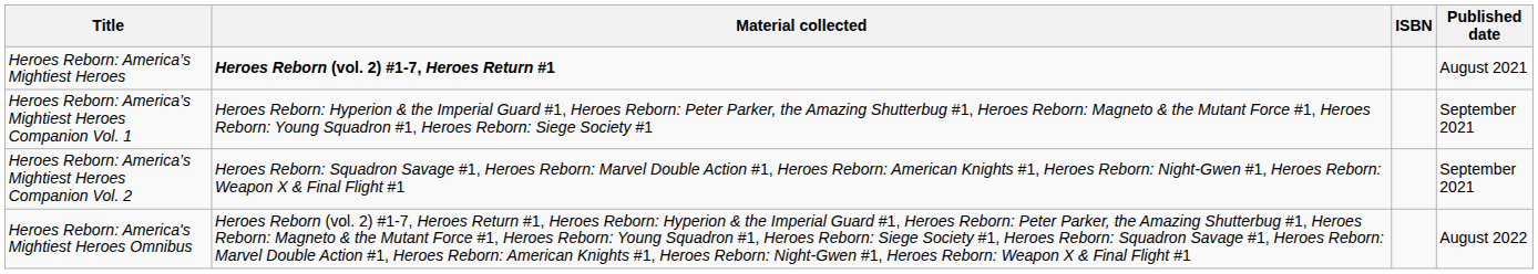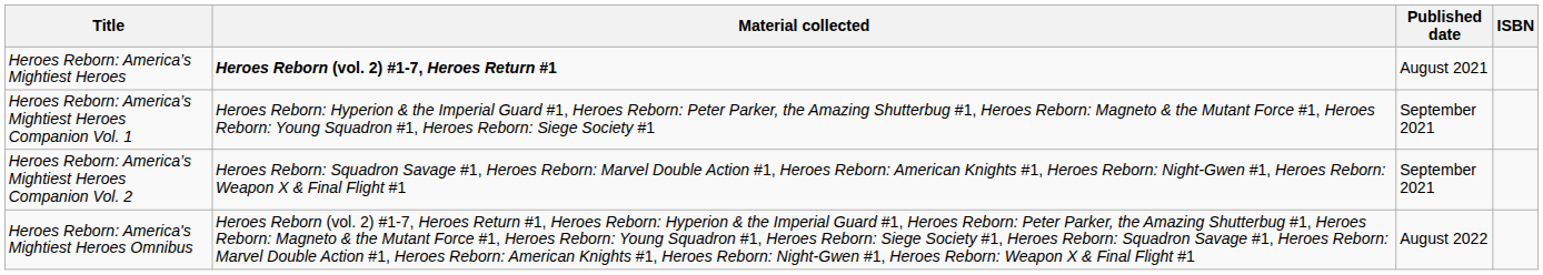columns swapped: Published date <-> ISBN
